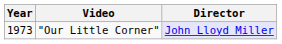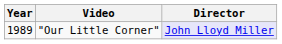"Our Little Corner" | Year: 1973 -> 1989
